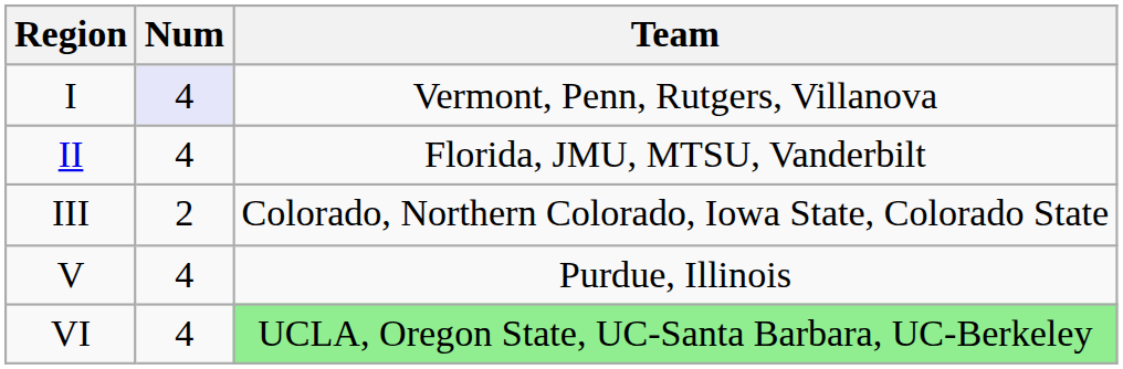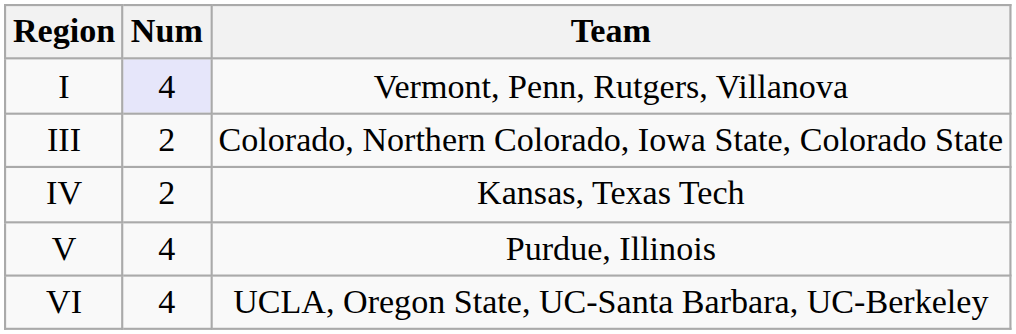- row: II | 4 | Florida, JMU, MTSU, Vanderbilt
+ row: IV | 2 | Kansas, Texas Tech
VI | Team: lightgreen background -> no background
